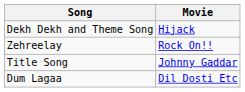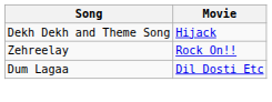- row: Title Song | Johnny Gaddar
